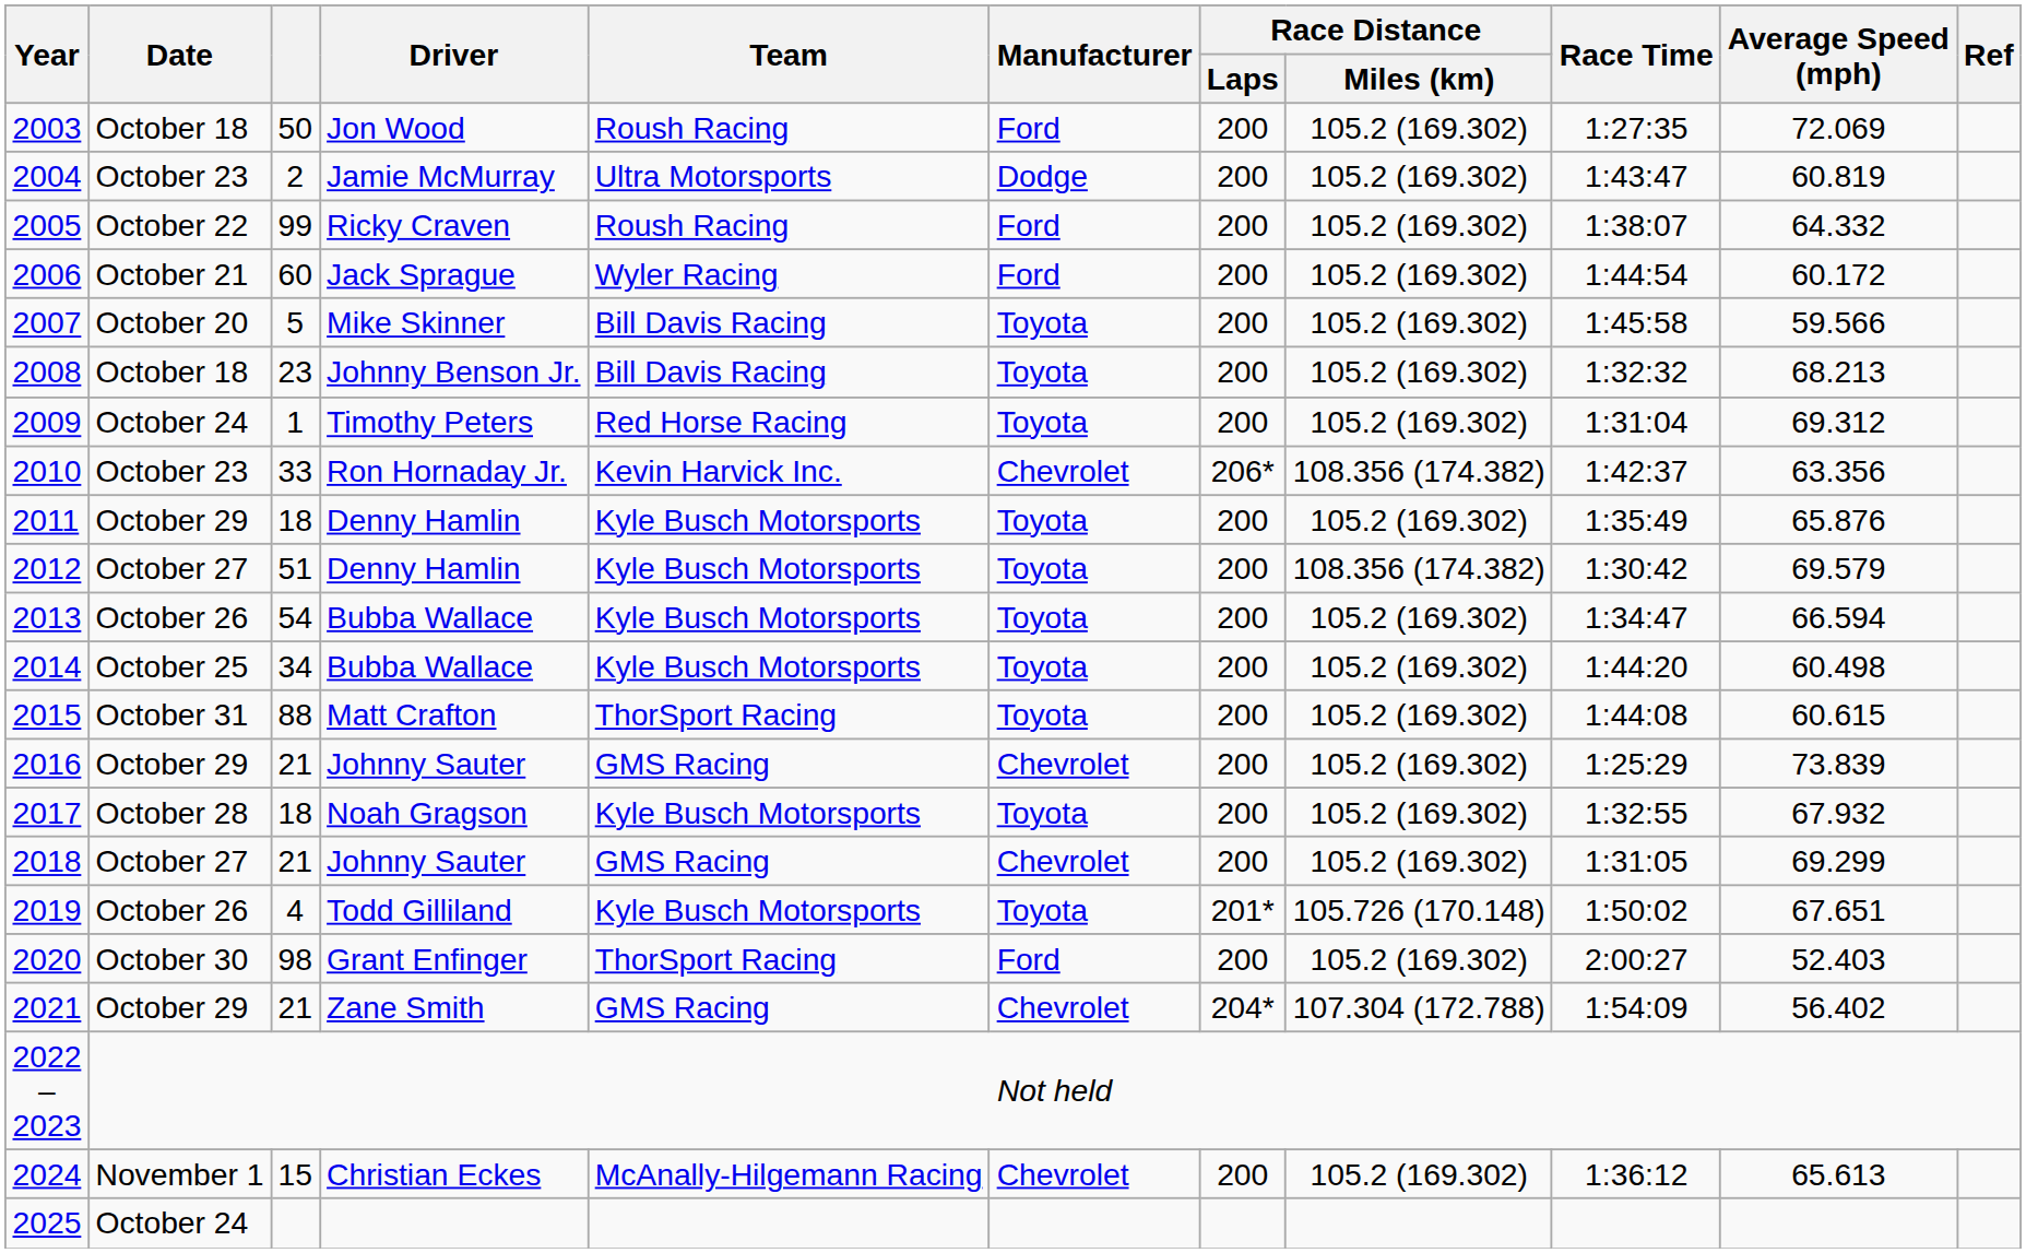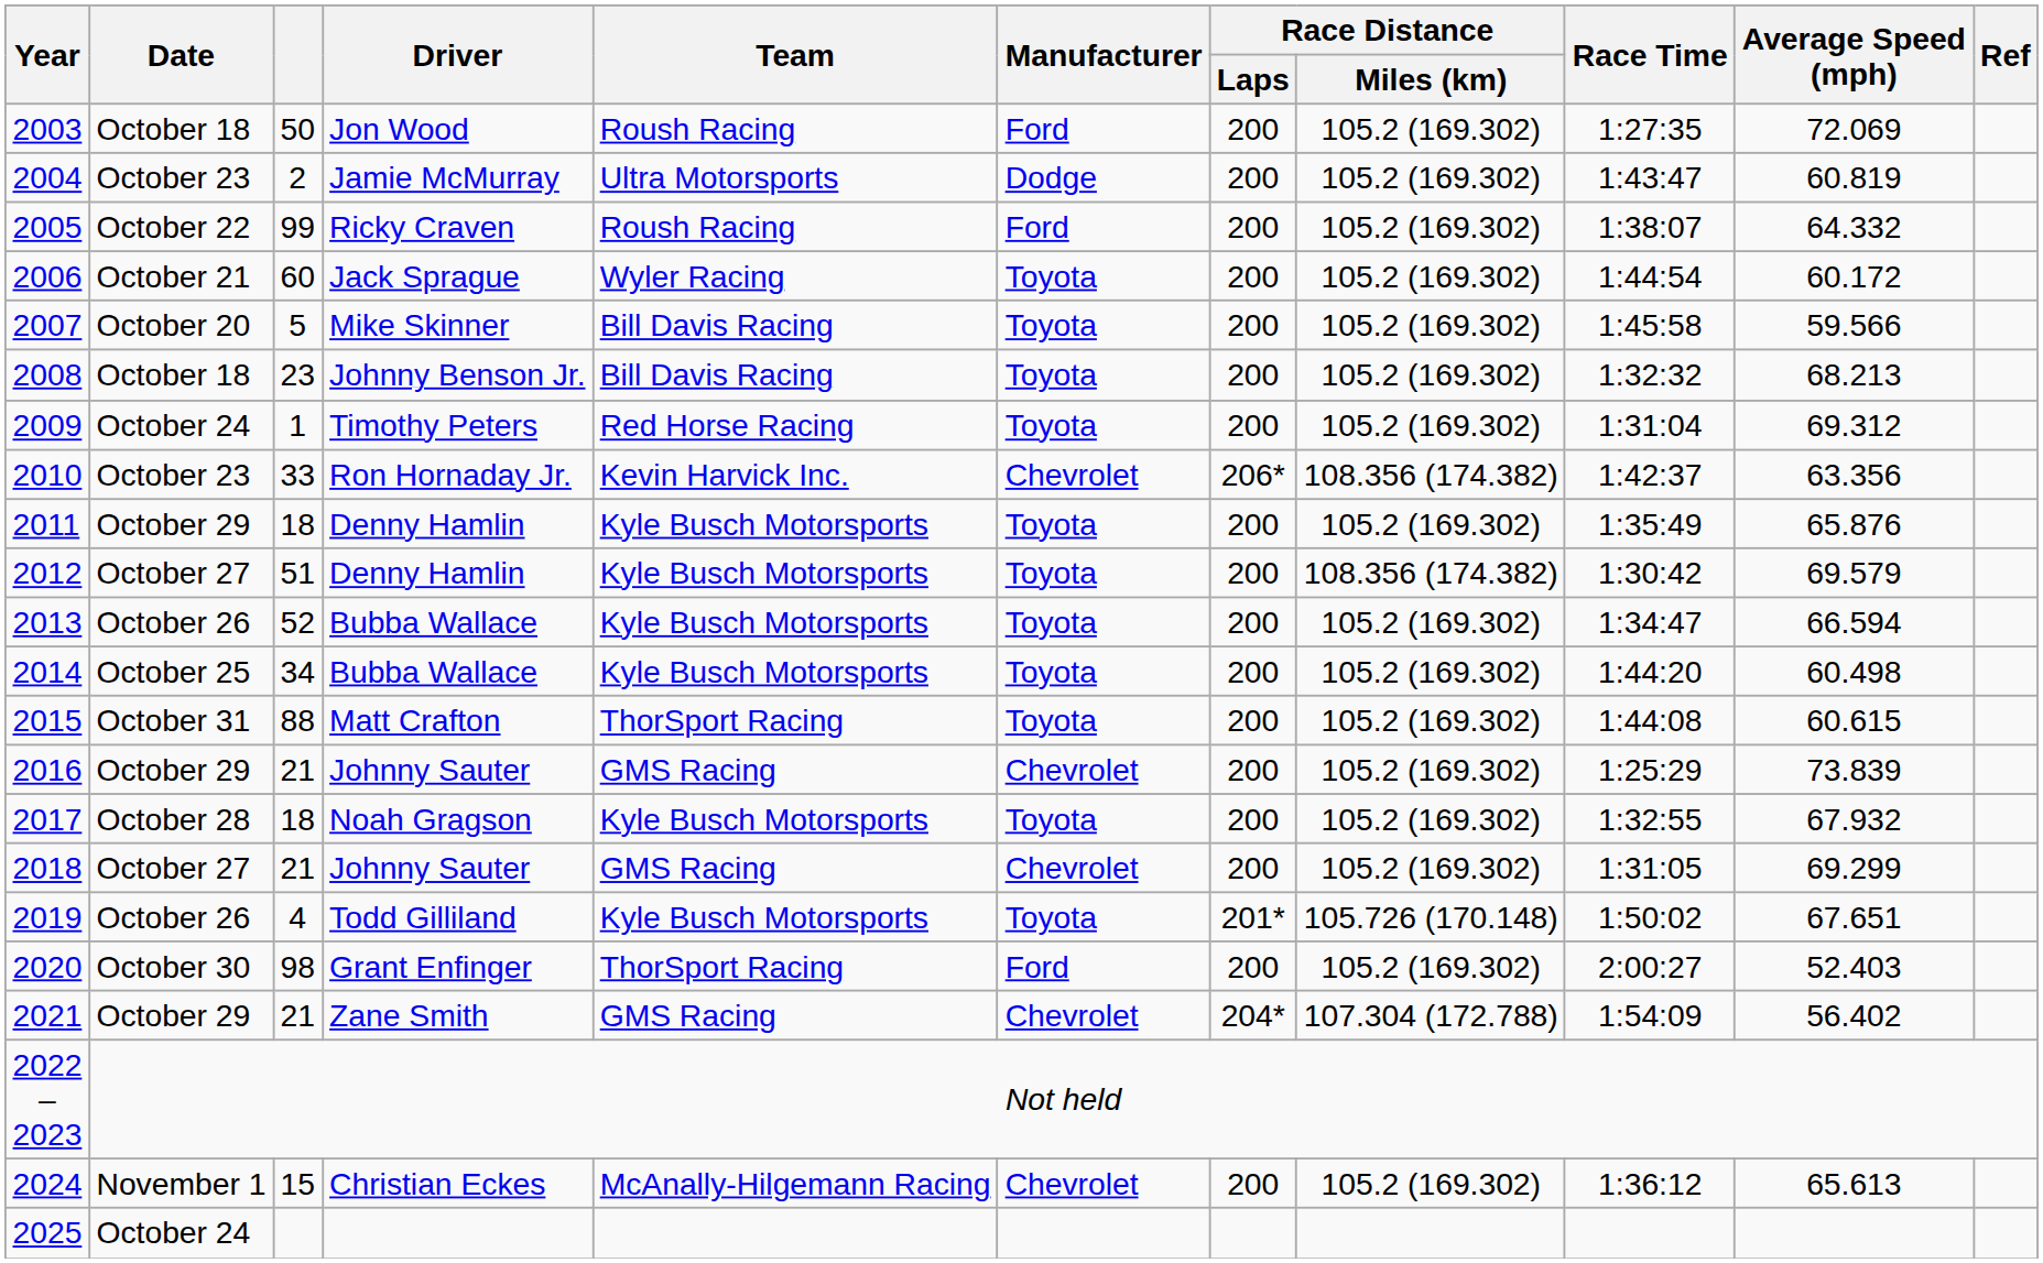2006 | Manufacturer: Ford -> Toyota
2013 | column 3: 54 -> 52
